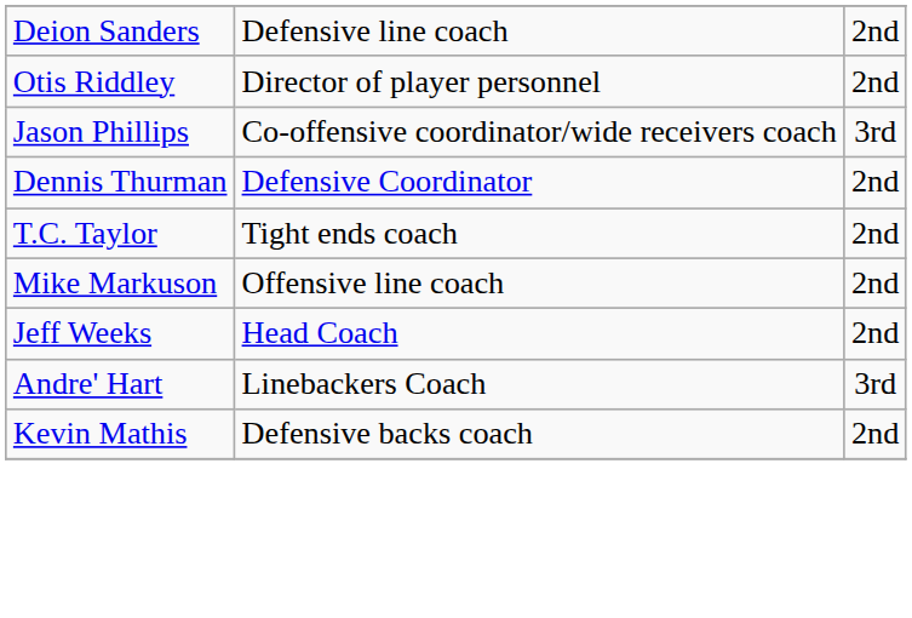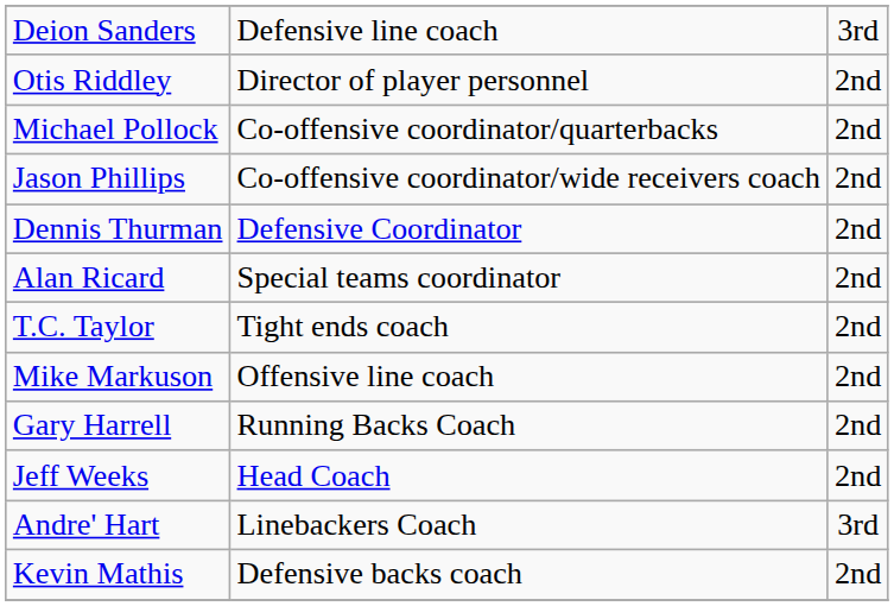Deion Sanders | column 3: 2nd -> 3rd
+ row: Michael Pollock | Co-offensive coordinator/quarterbacks | 2nd
Jason Phillips | column 3: 3rd -> 2nd
+ row: Alan Ricard | Special teams coordinator | 2nd
+ row: Gary Harrell | Running Backs Coach | 2nd
